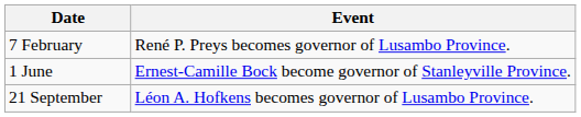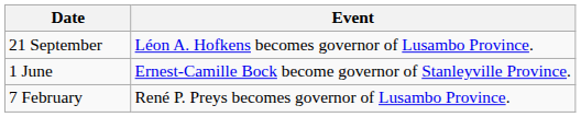rows swapped: 7 February <-> 21 September
